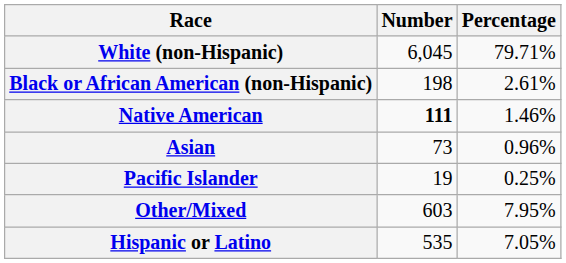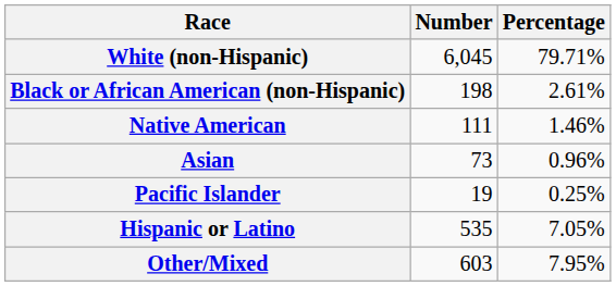Native American | Number: bold -> normal
rows swapped: Other/Mixed <-> Hispanic or Latino
